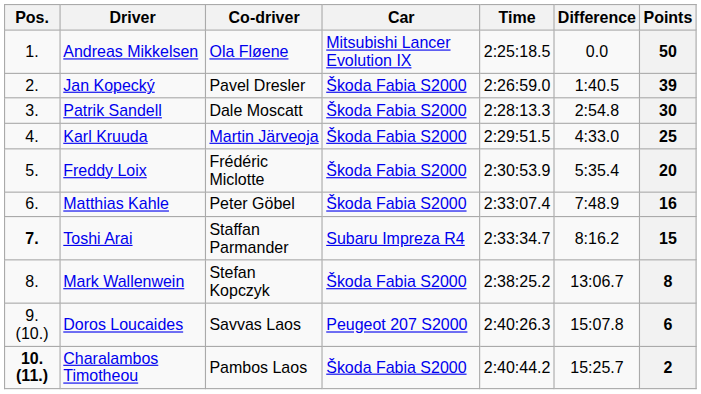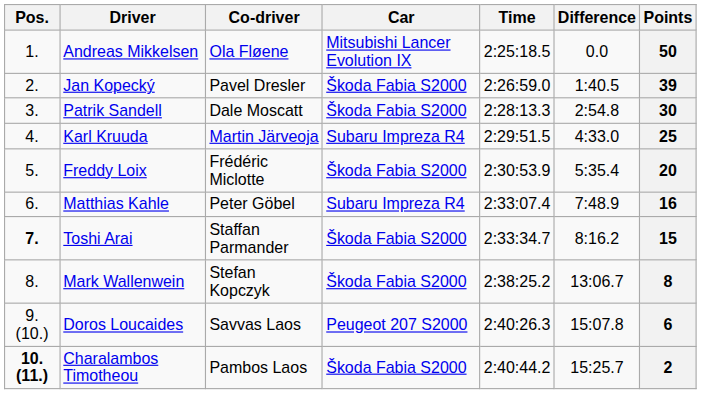Karl Kruuda | Car: Škoda Fabia S2000 -> Subaru Impreza R4
Matthias Kahle | Car: Škoda Fabia S2000 -> Subaru Impreza R4
Toshi Arai | Car: Subaru Impreza R4 -> Škoda Fabia S2000
